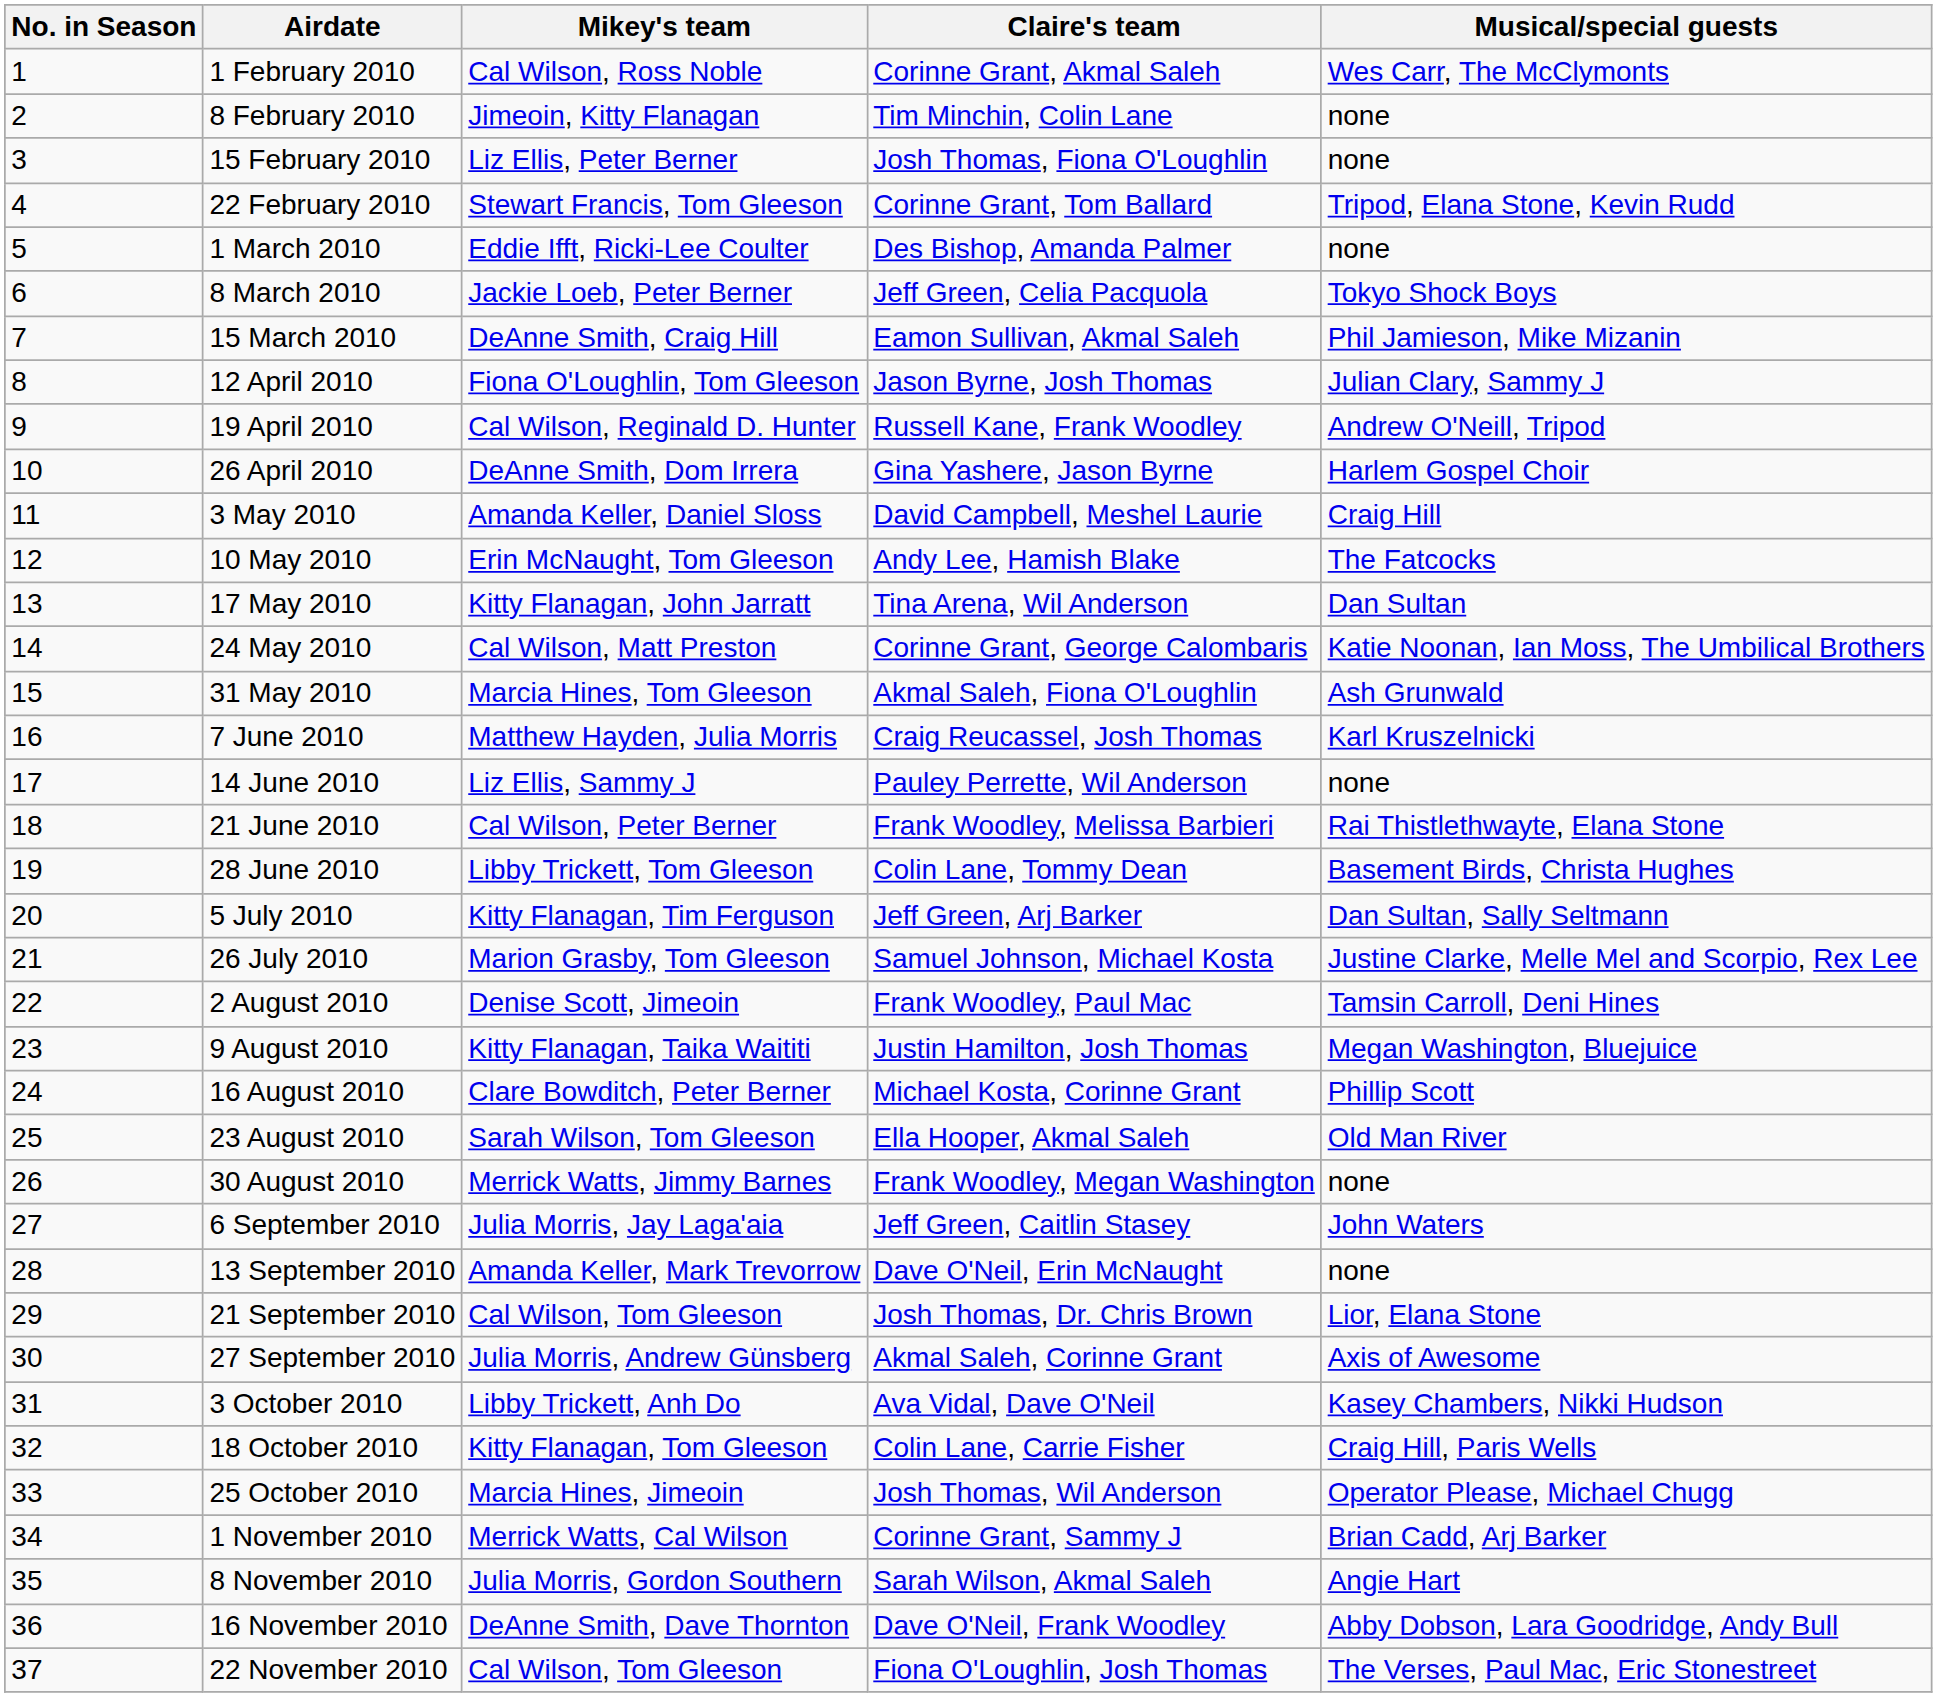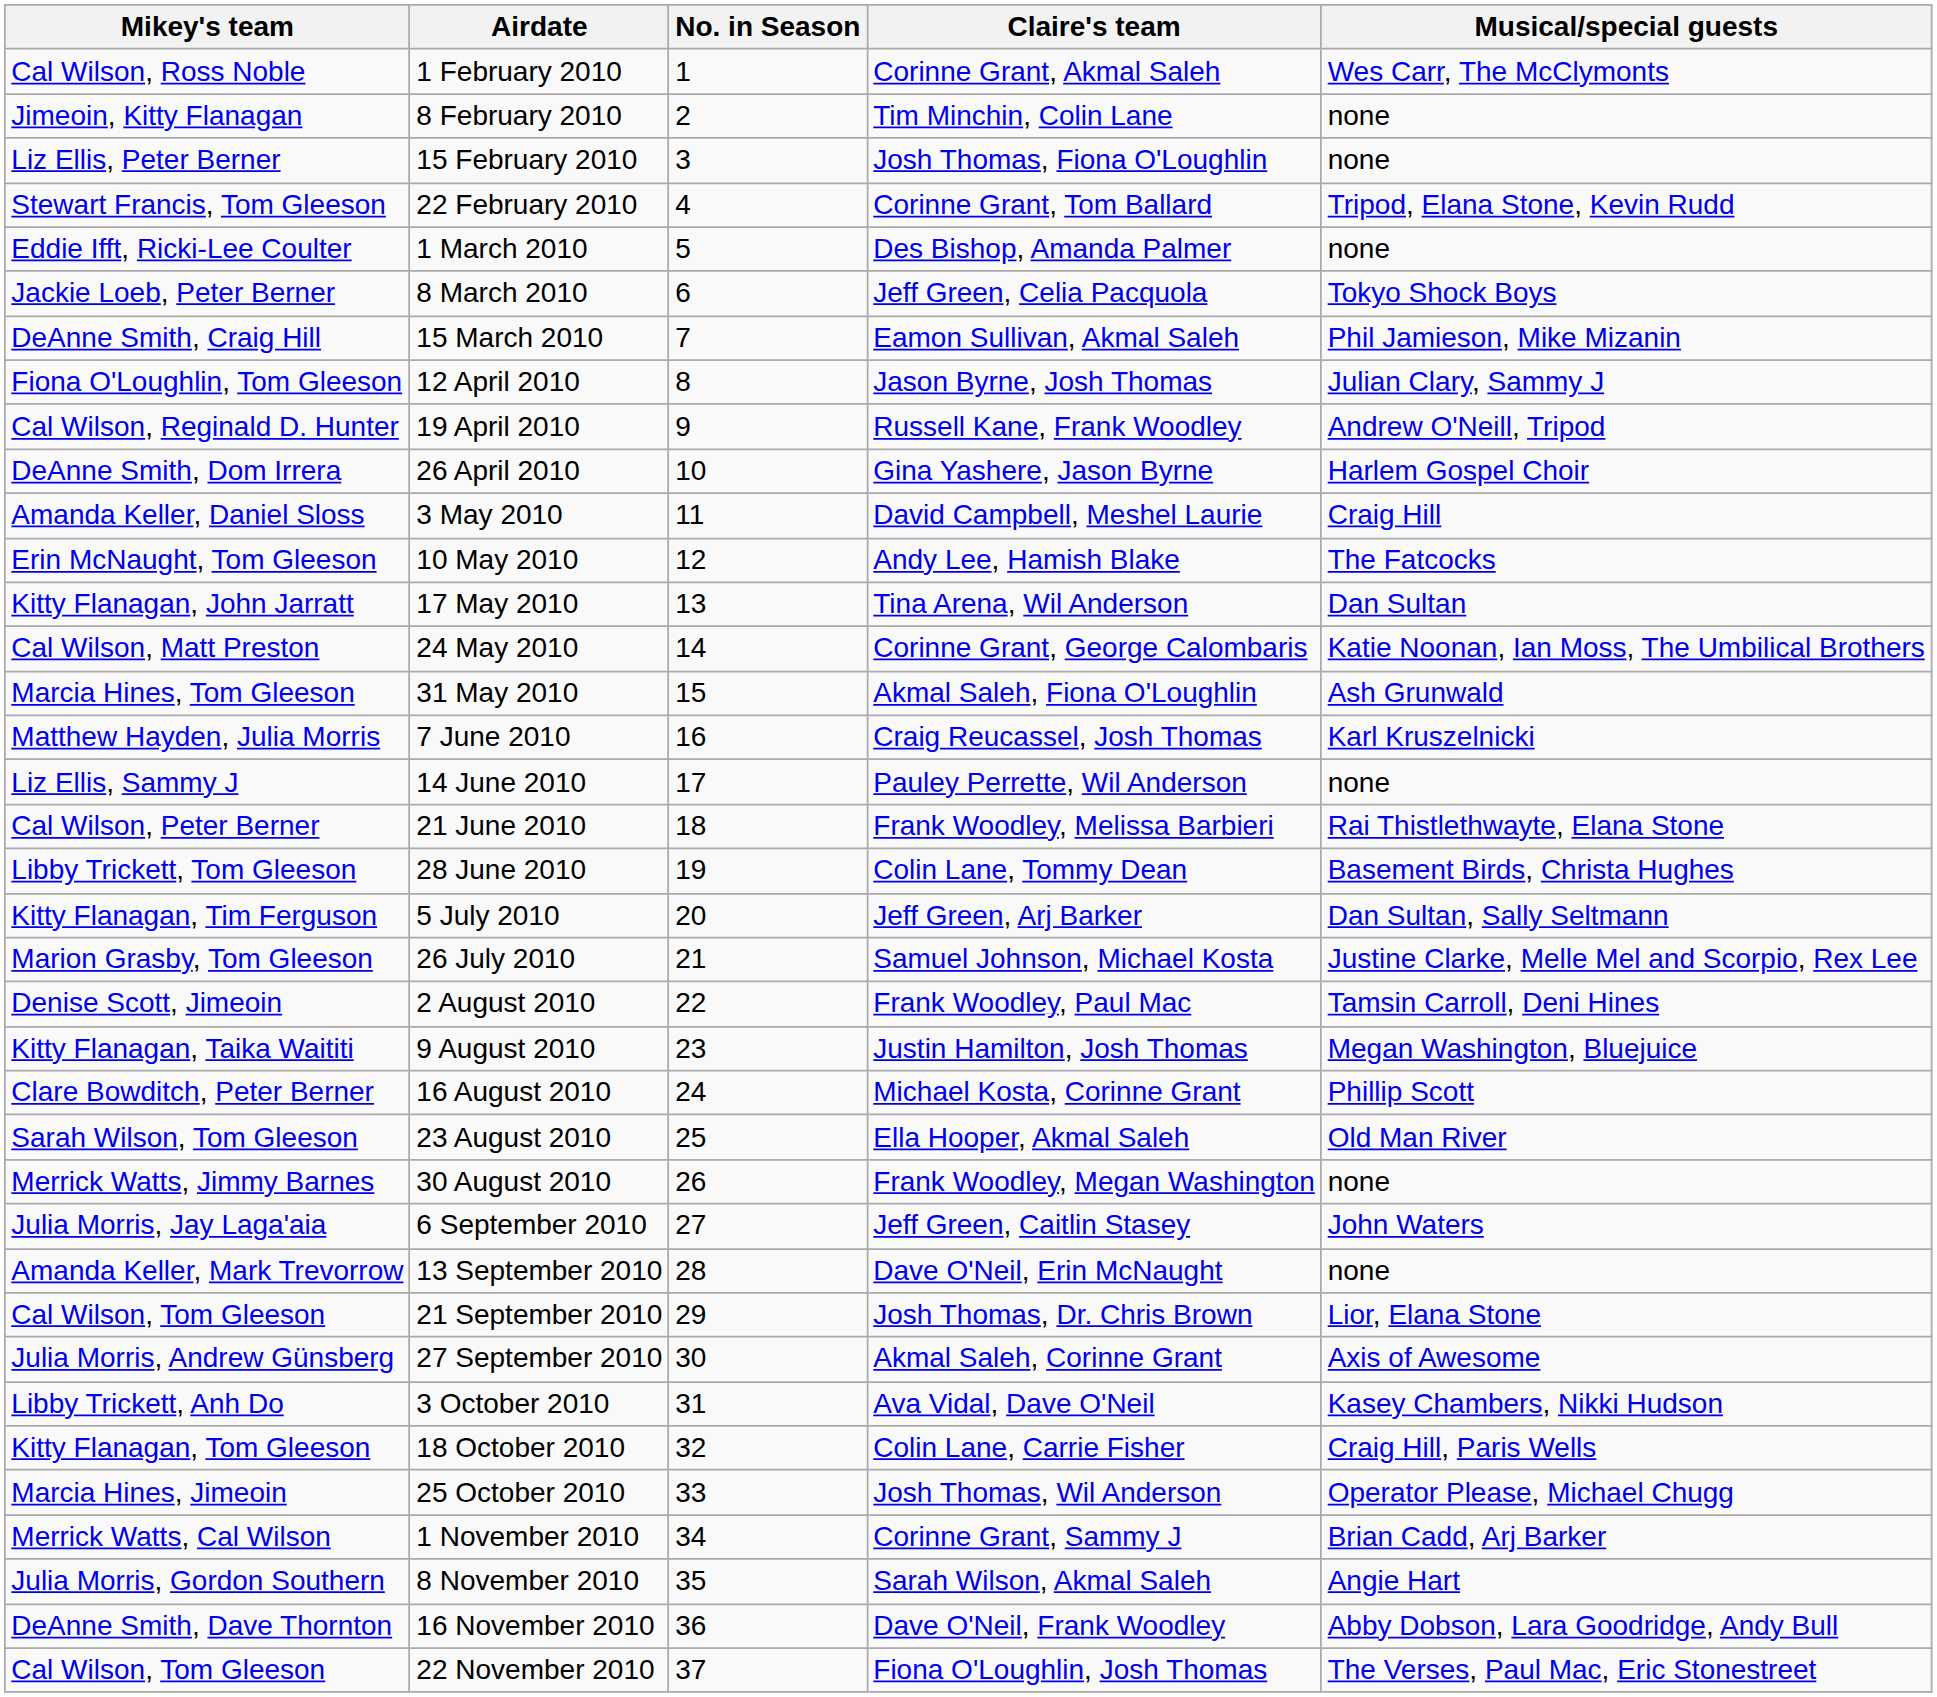columns swapped: No. in Season <-> Mikey's team
